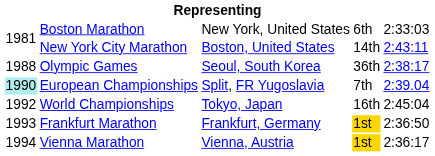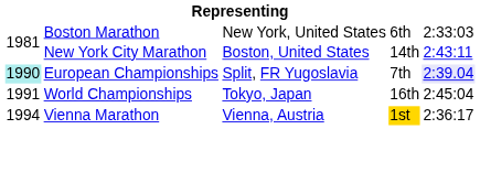- row: 1988 | Olympic Games | Seoul, South Korea | 36th | 2:38:17
European Championships | column 5: no background -> lavender background
World Championships | column 1: 1992 -> 1991
- row: 1993 | Frankfurt Marathon | Frankfurt, Germany | 1st | 2:36:50
